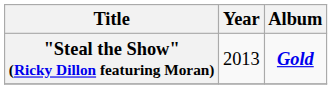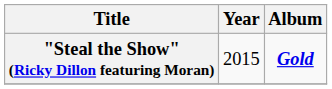"Steal the Show" (Ricky Dillon featuring Moran) | Year: 2013 -> 2015
